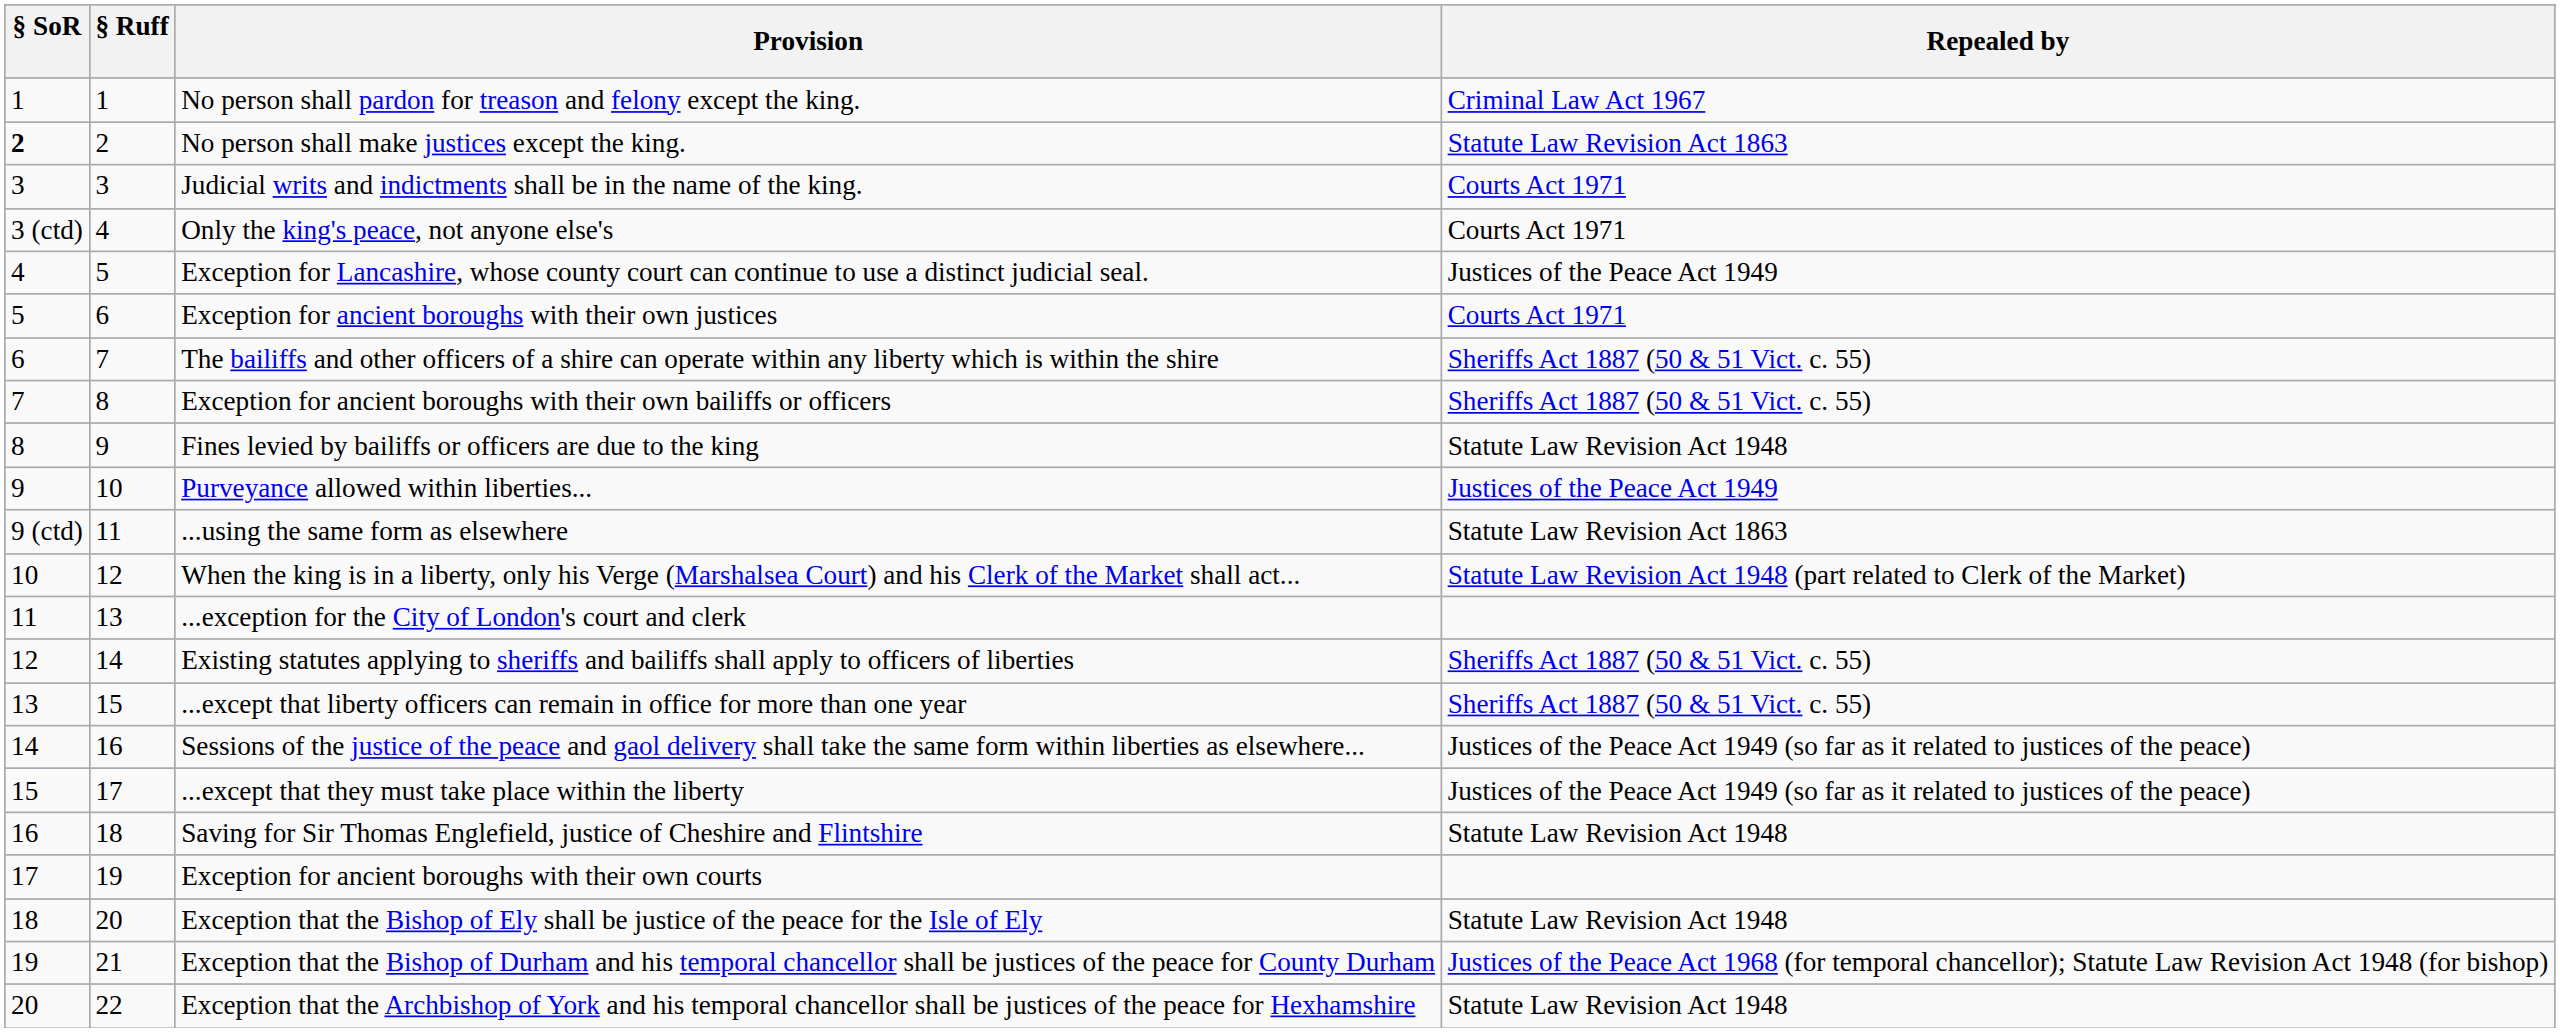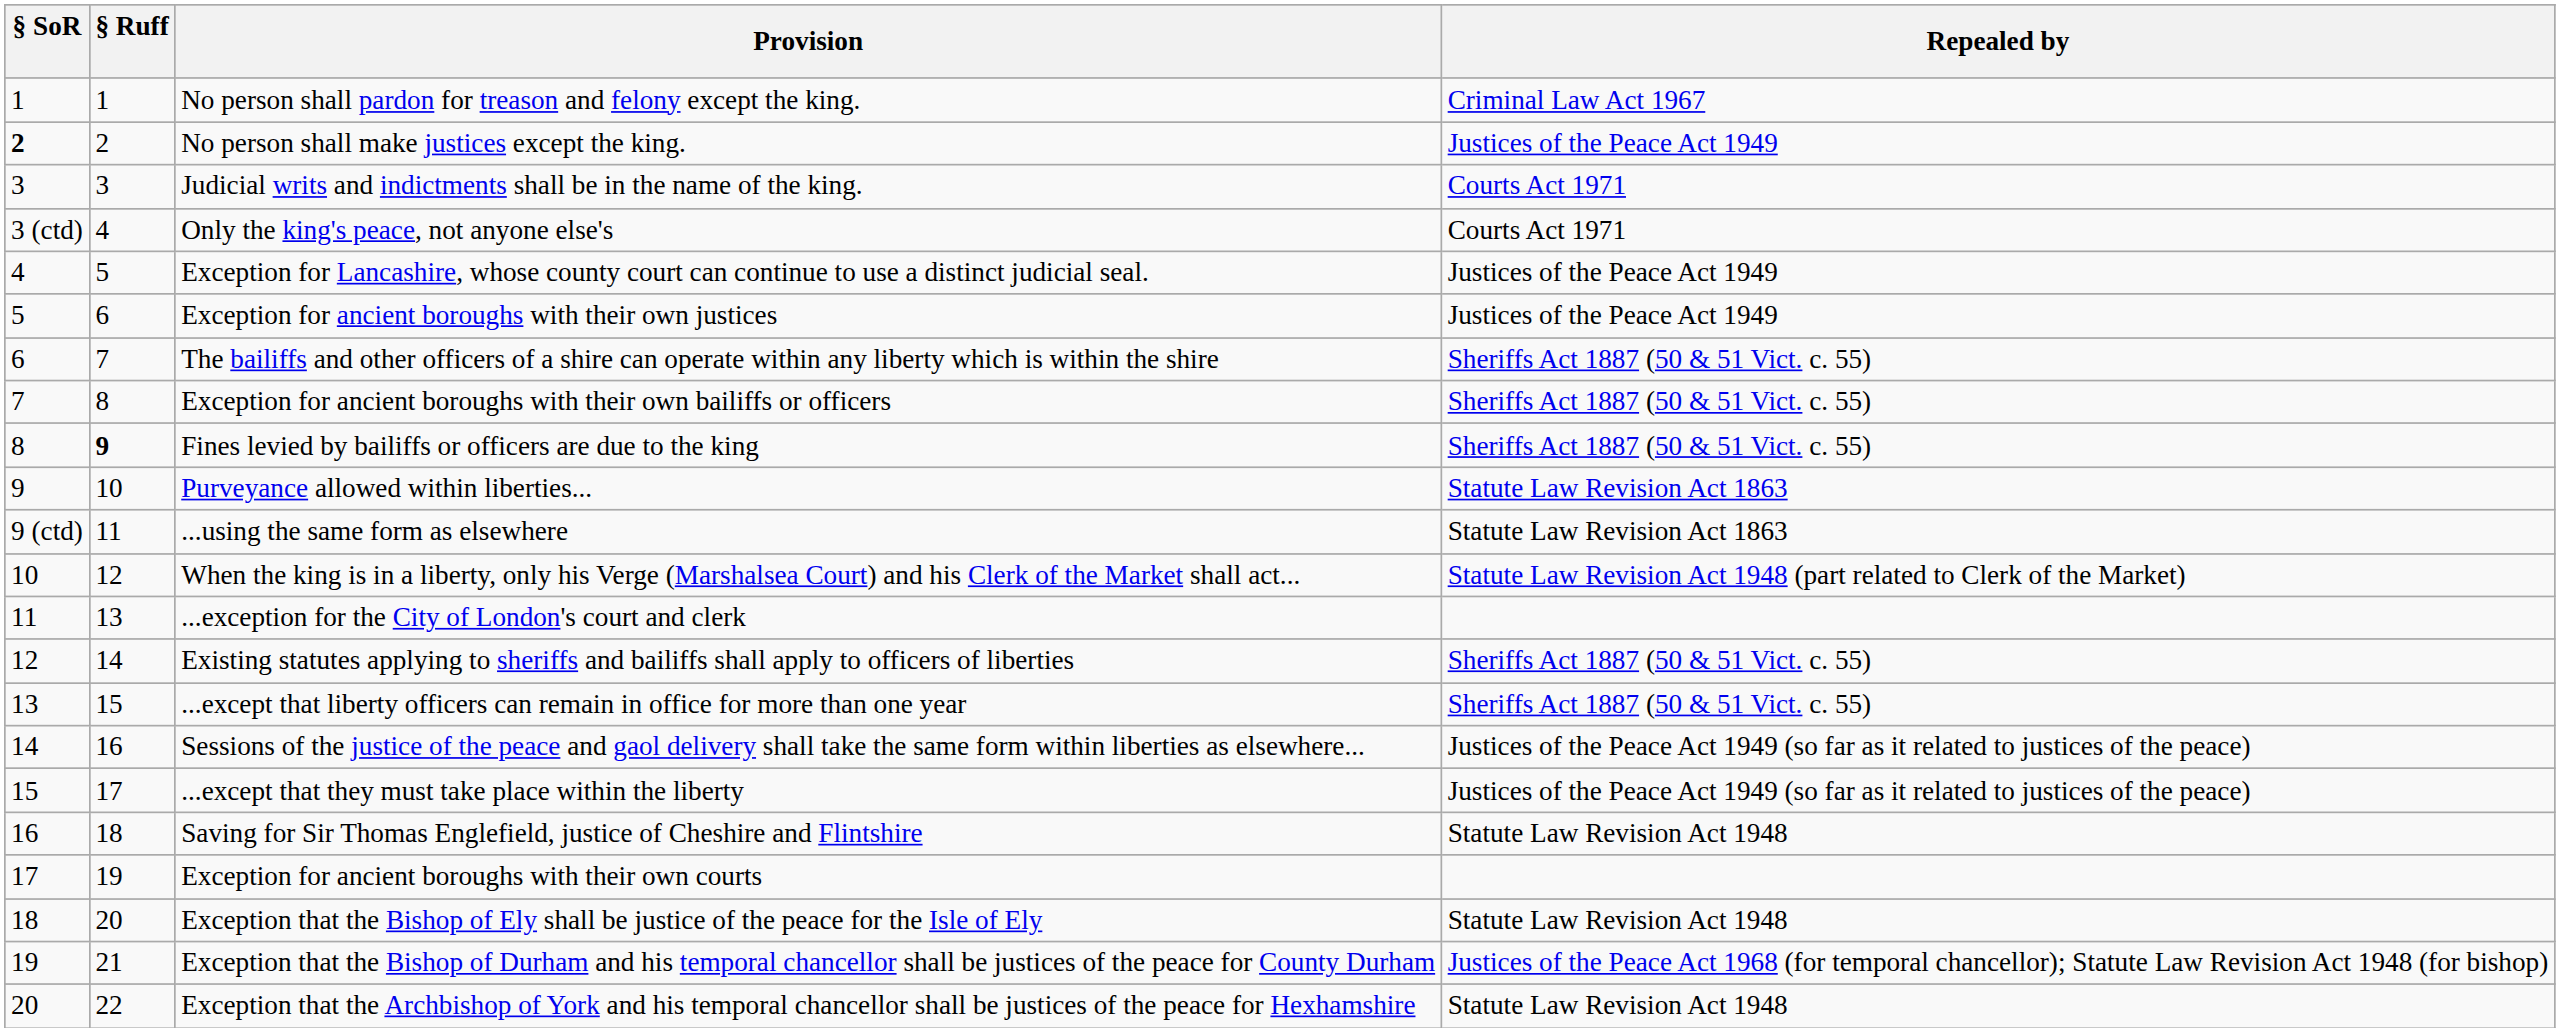No person shall make justices except the king. | Repealed by: Statute Law Revision Act 1863 -> Justices of the Peace Act 1949
Exception for ancient boroughs with their own justices | Repealed by: Courts Act 1971 -> Justices of the Peace Act 1949
Fines levied by bailiffs or officers are due to the king | § Ruff: normal -> bold
Fines levied by bailiffs or officers are due to the king | Repealed by: Statute Law Revision Act 1948 -> Sheriffs Act 1887 (50 & 51 Vict. c. 55)
Purveyance allowed within liberties... | Repealed by: Justices of the Peace Act 1949 -> Statute Law Revision Act 1863
